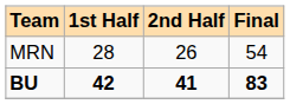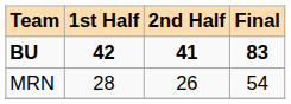rows swapped: MRN <-> BU
